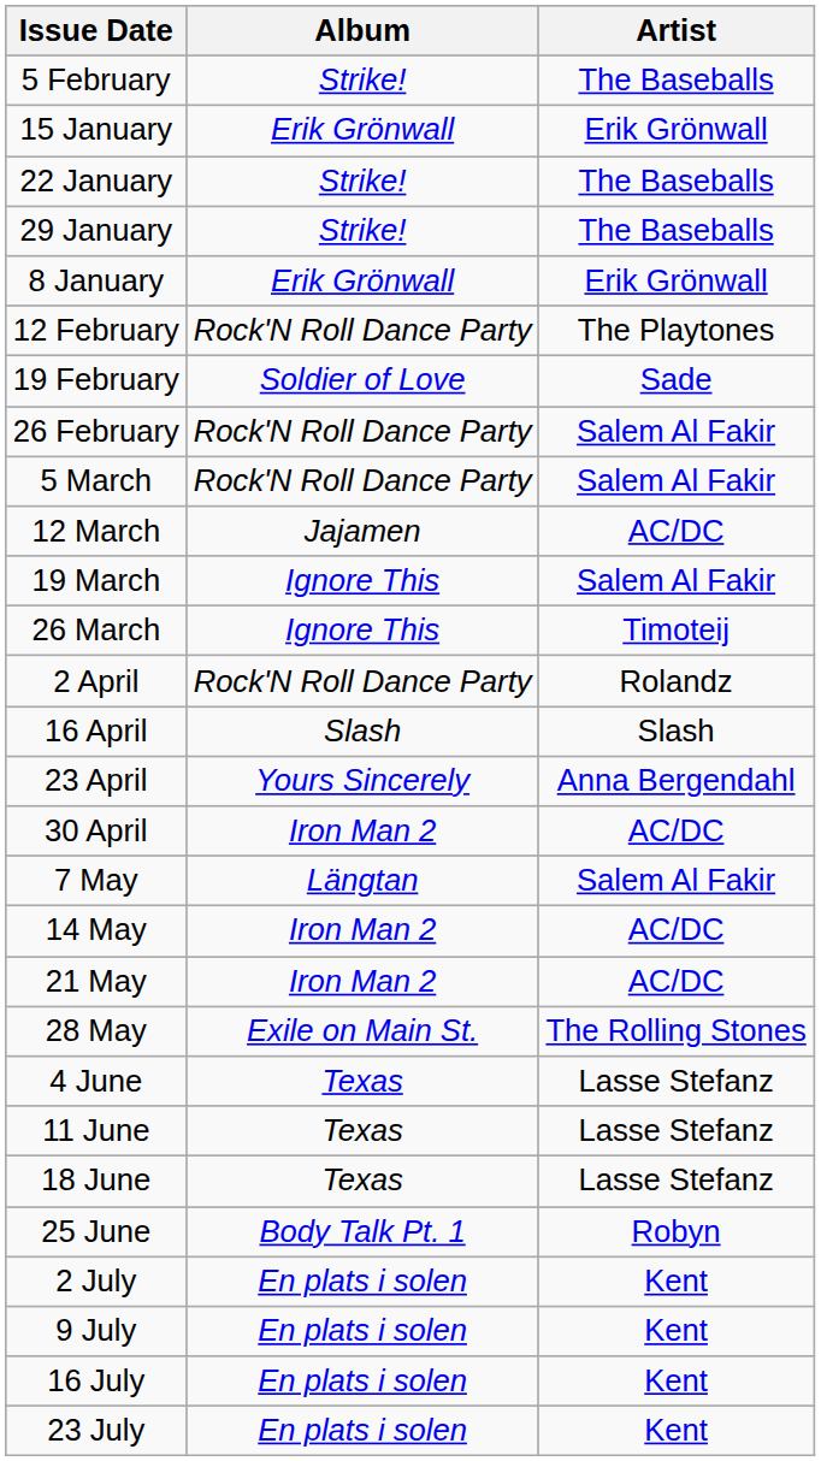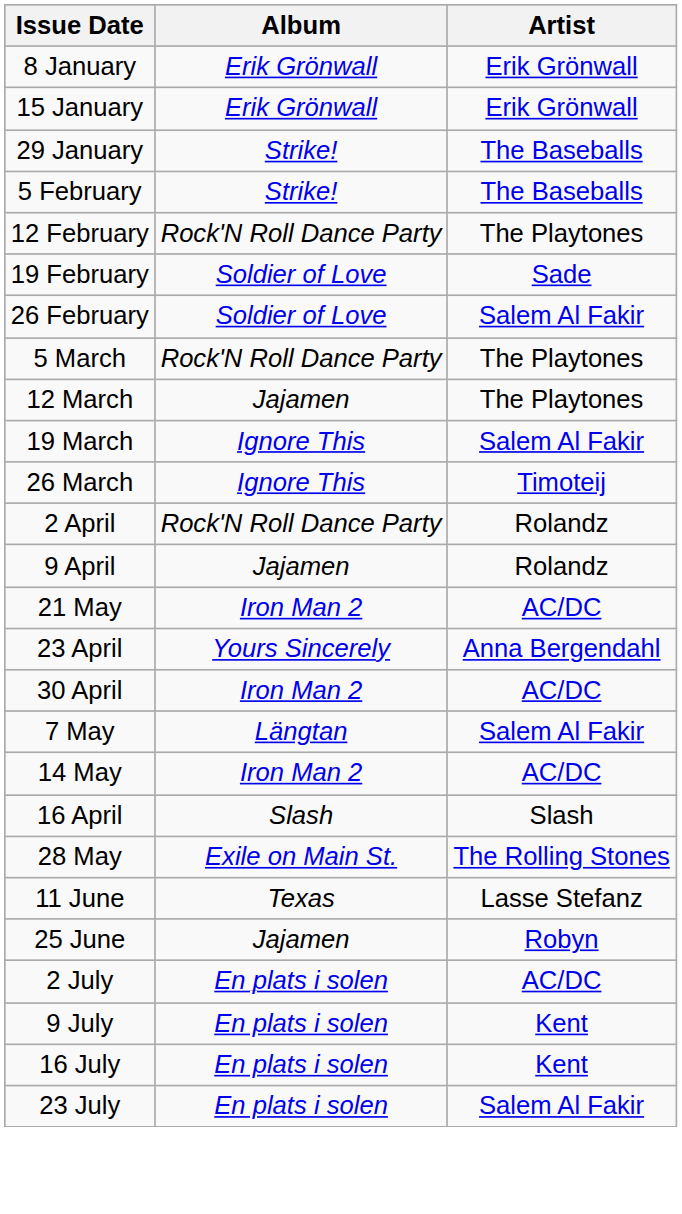rows swapped: 8 January <-> 5 February
- row: 22 January | Strike! | The Baseballs
26 February | Album: Rock'N Roll Dance Party -> Soldier of Love
5 March | Artist: Salem Al Fakir -> The Playtones
12 March | Artist: AC/DC -> The Playtones
+ row: 9 April | Jajamen | Rolandz
rows swapped: 16 April <-> 21 May
- row: 4 June | Texas | Lasse Stefanz
- row: 18 June | Texas | Lasse Stefanz
25 June | Album: Body Talk Pt. 1 -> Jajamen
2 July | Artist: Kent -> AC/DC
23 July | Artist: Kent -> Salem Al Fakir
